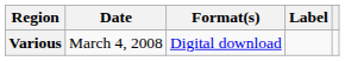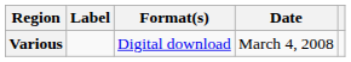columns swapped: Date <-> Label
